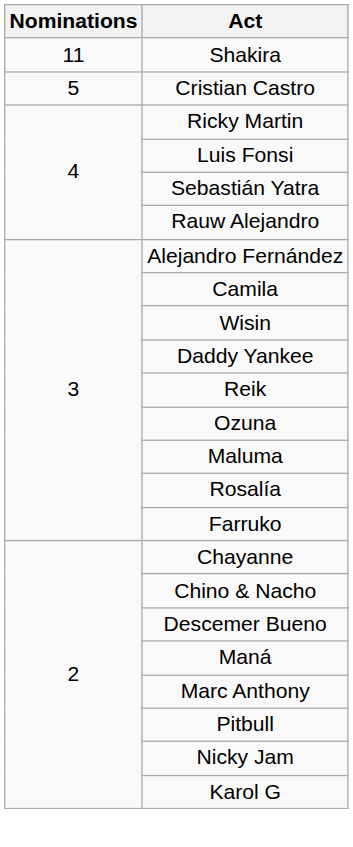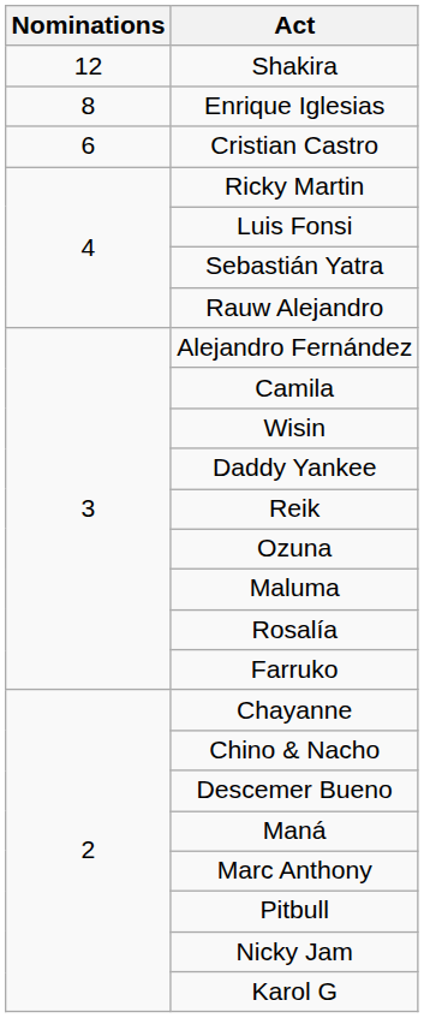Shakira | Nominations: 11 -> 12
+ row: 8 | Enrique Iglesias
Cristian Castro | Nominations: 5 -> 6
